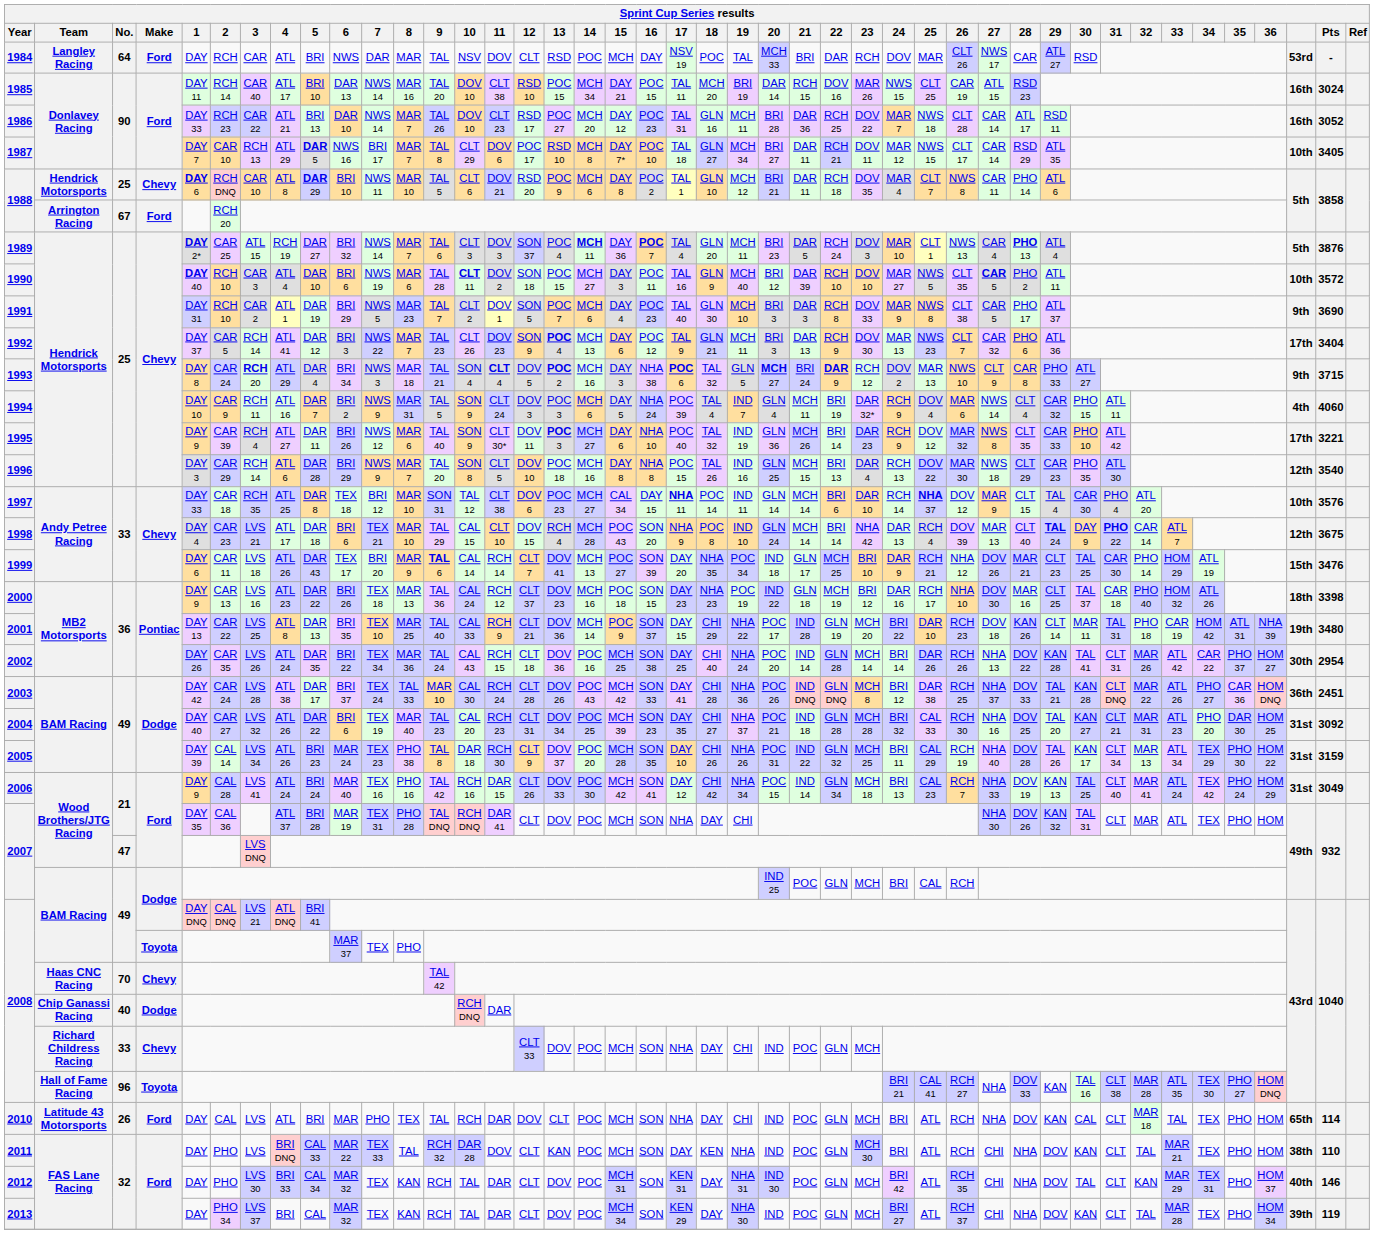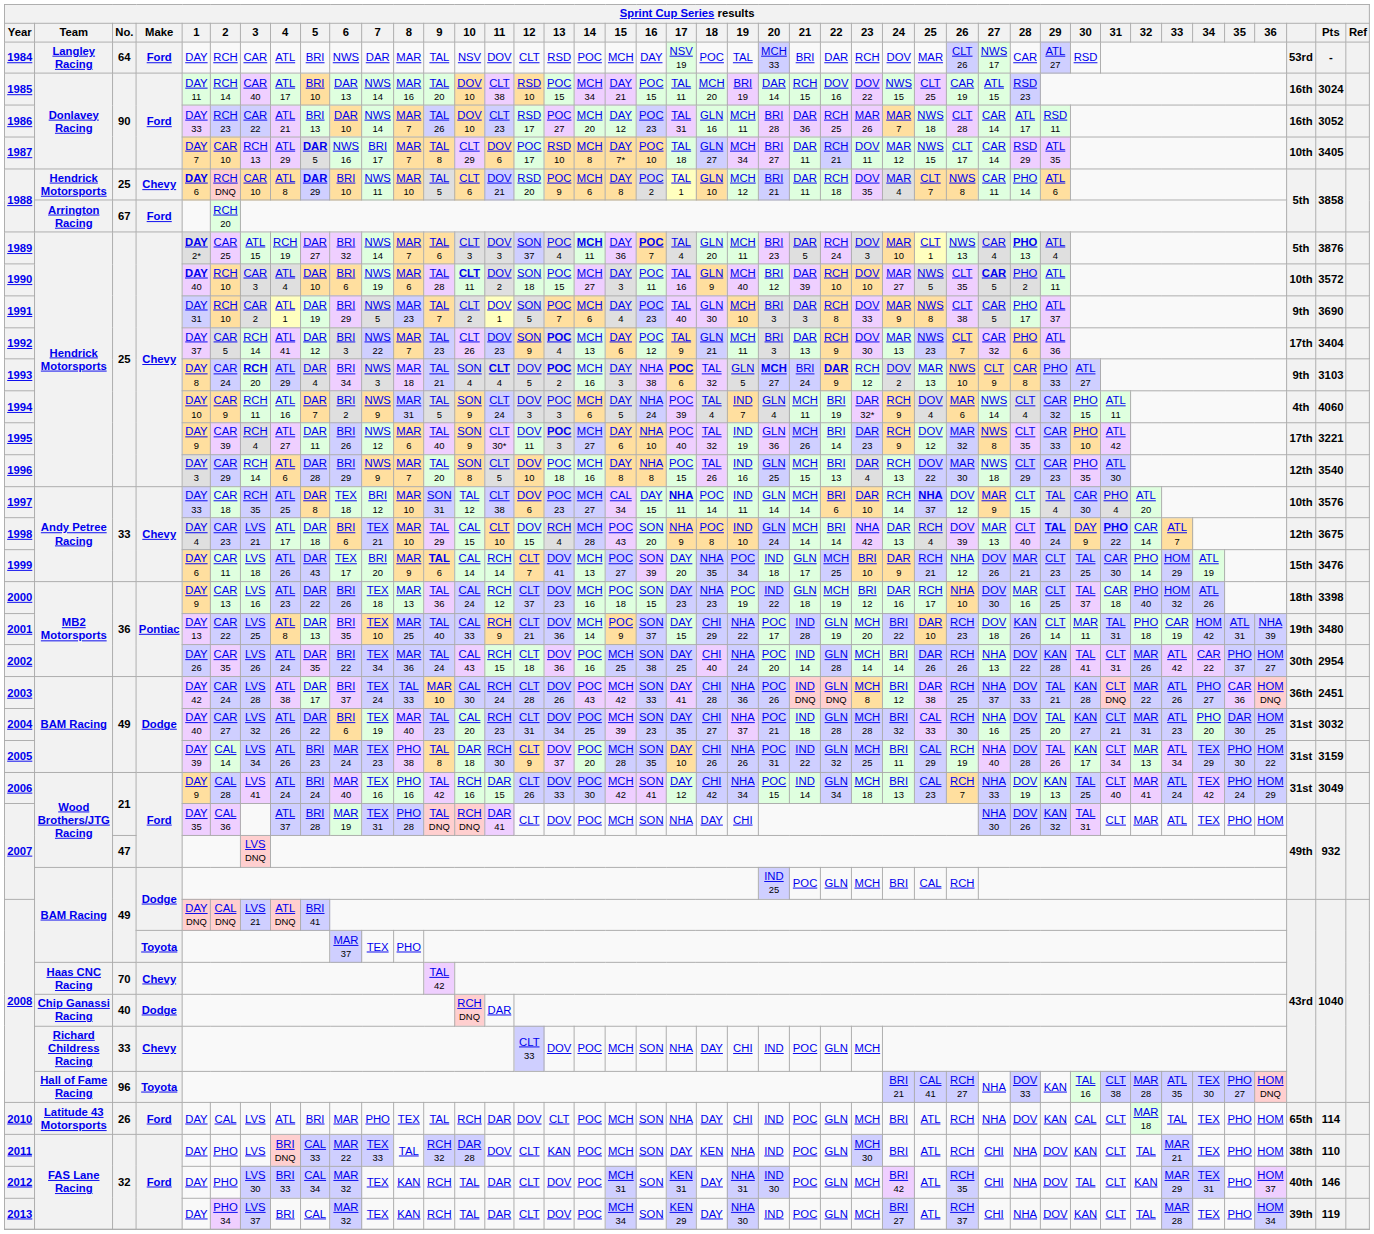1985 | 23: MAR 26 -> DOV 22
1986 | 23: DOV 22 -> MAR 26
1993 | Pts: 3715 -> 3103
2004 | Pts: 3092 -> 3032
